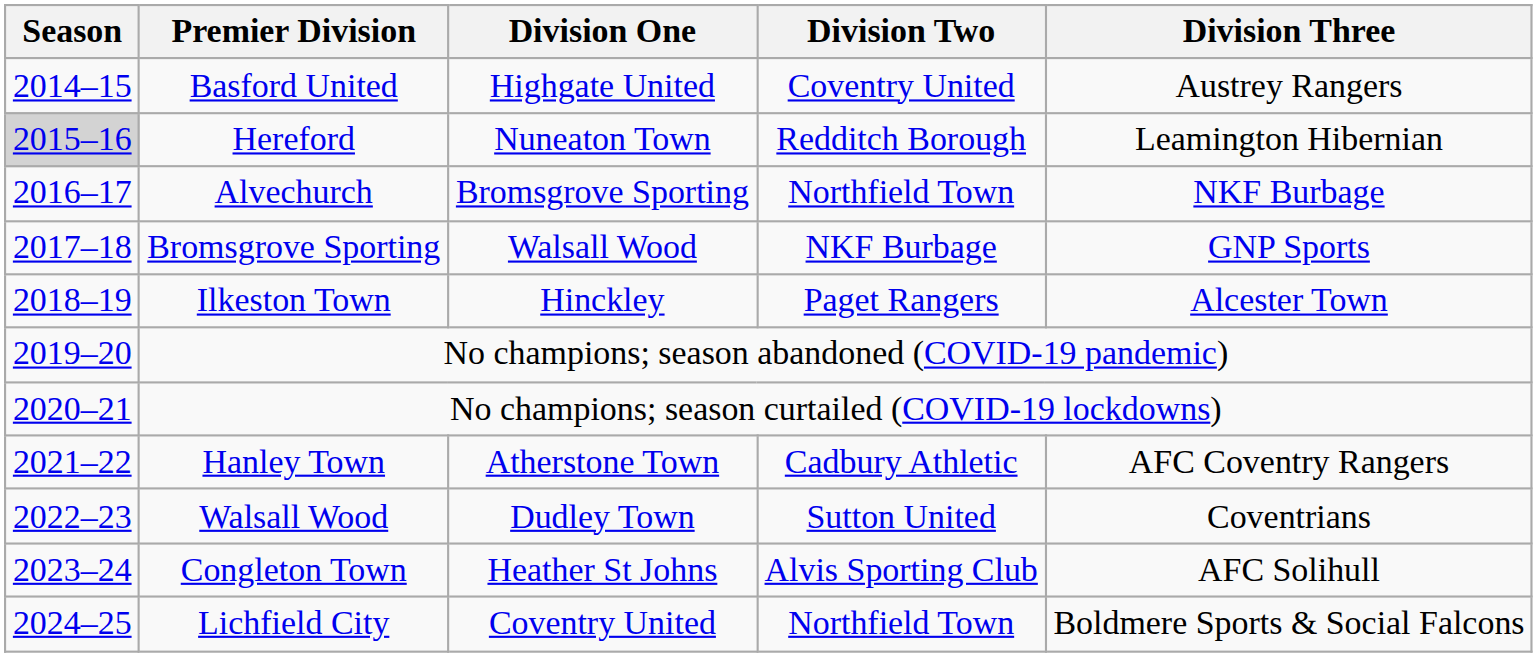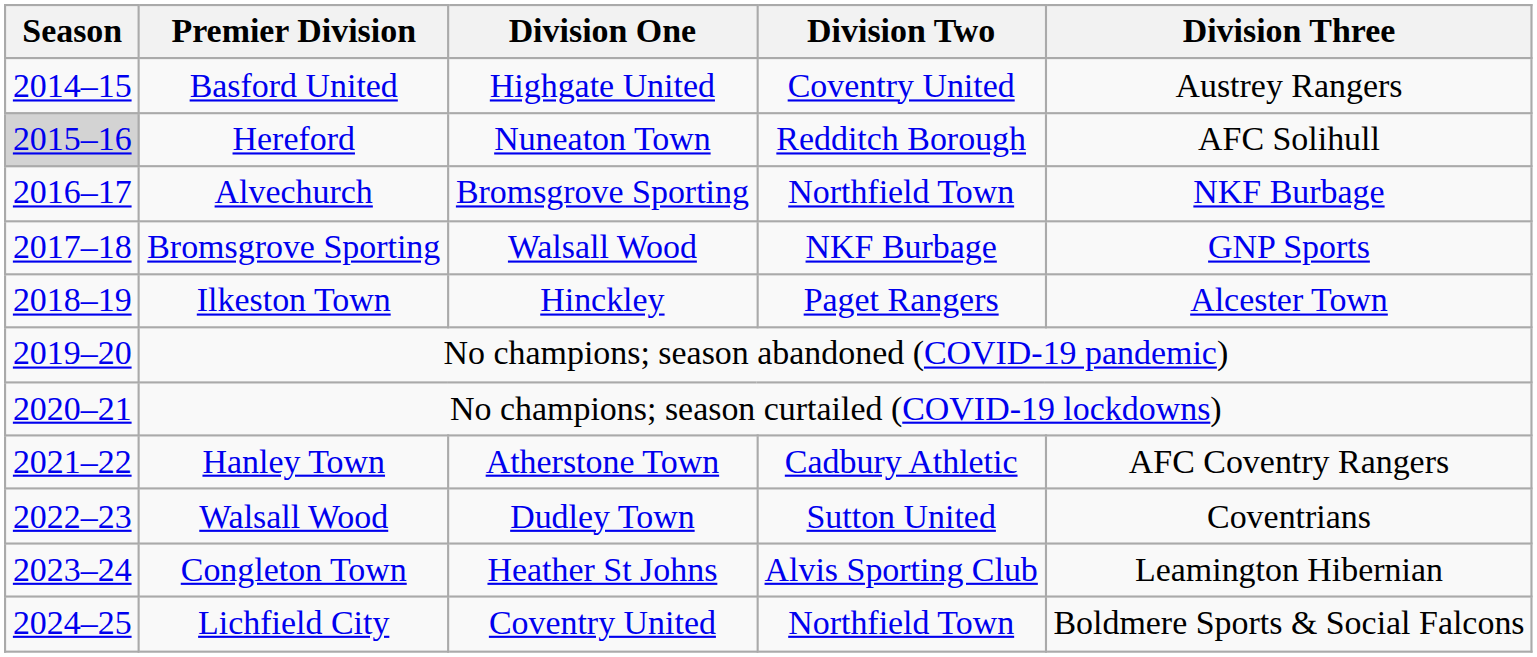Hereford | Division Three: Leamington Hibernian -> AFC Solihull
Congleton Town | Division Three: AFC Solihull -> Leamington Hibernian
